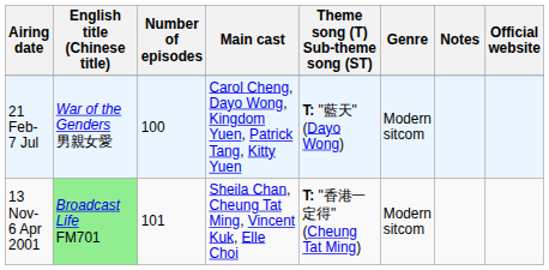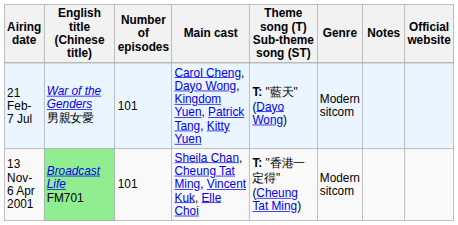21 Feb- 7 Jul | Number of episodes: 100 -> 101
